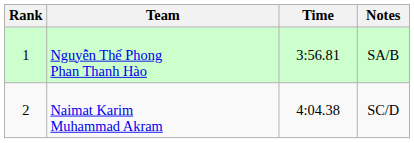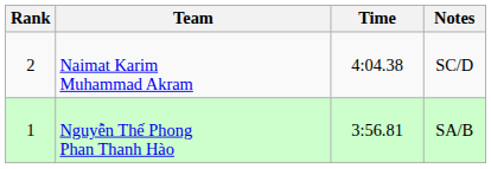rows swapped: Nguyễn Thế Phong Phan Thanh Hào <-> Naimat Karim Muhammad Akram
